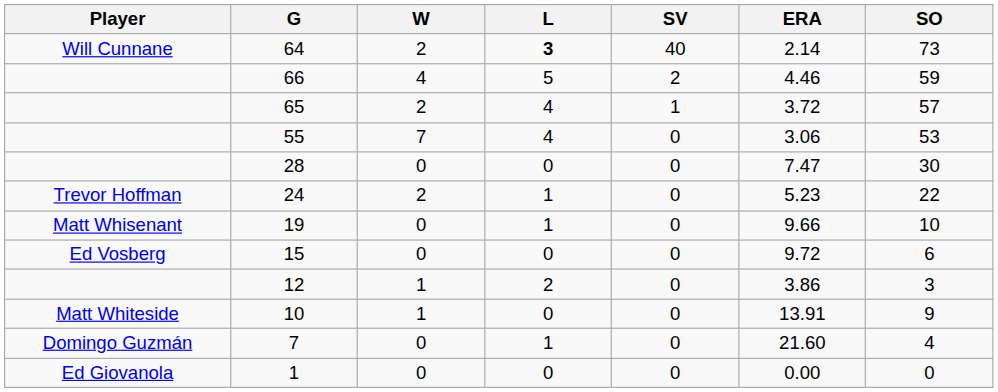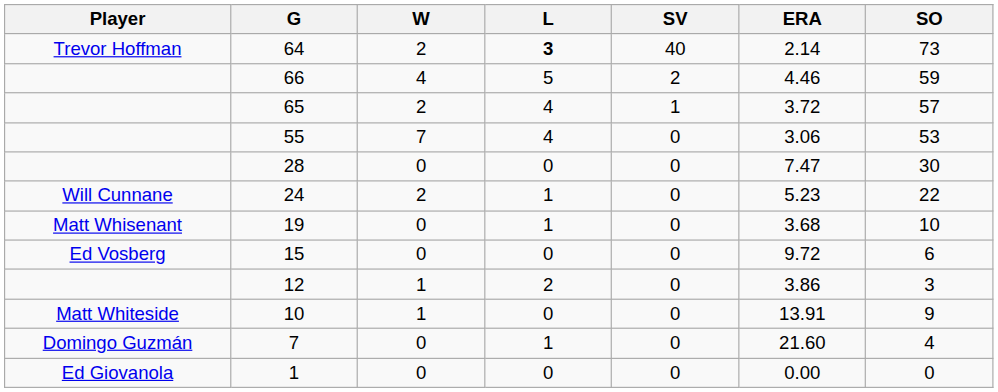64 | Player: Will Cunnane -> Trevor Hoffman
24 | Player: Trevor Hoffman -> Will Cunnane
19 | ERA: 9.66 -> 3.68
